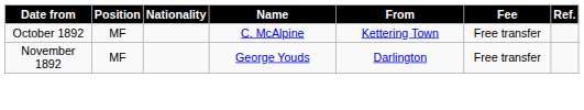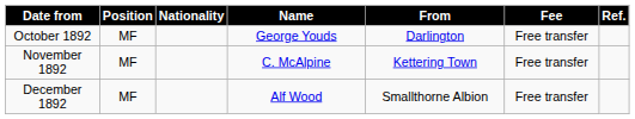October 1892 | Name: C. McAlpine -> George Youds
October 1892 | From: Kettering Town -> Darlington
November 1892 | Name: George Youds -> C. McAlpine
November 1892 | From: Darlington -> Kettering Town
+ row: December 1892 | MF | Alf Wood | Smallthorne Albion | Free transfer
